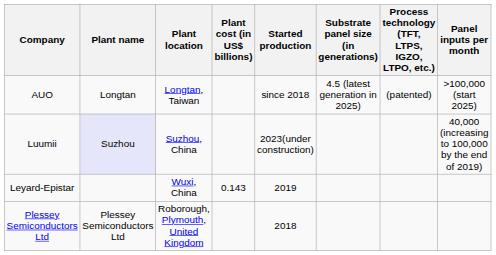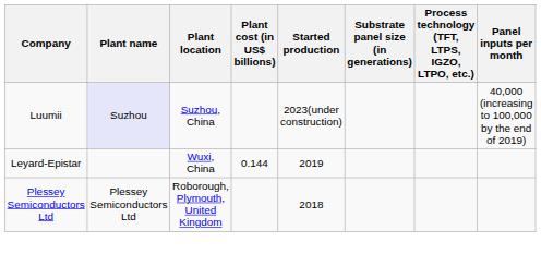- row: AUO | Longtan | Longtan, Taiwan | since 2018 | 4.5 (latest generation in 2025) | (patented) | >100,000 (start 2025)
Leyard-Epistar | Plant cost (in US$ billions): 0.143 -> 0.144
